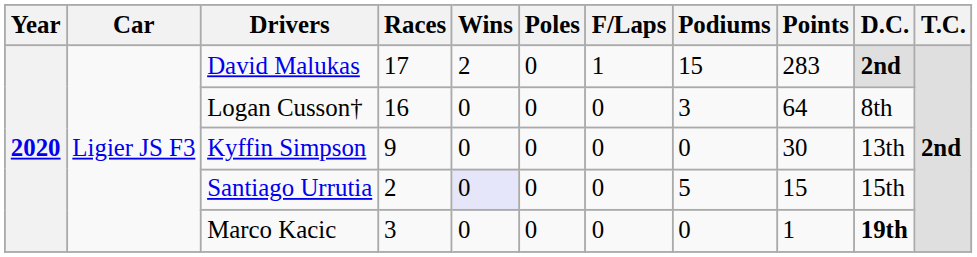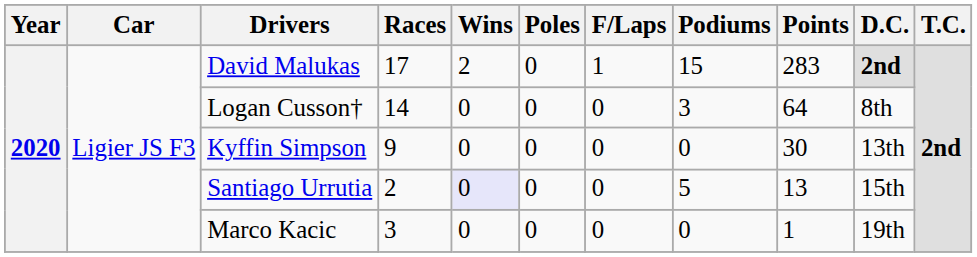Logan Cusson† | Races: 16 -> 14
Santiago Urrutia | Points: 15 -> 13
Marco Kacic | D.C.: bold -> normal
